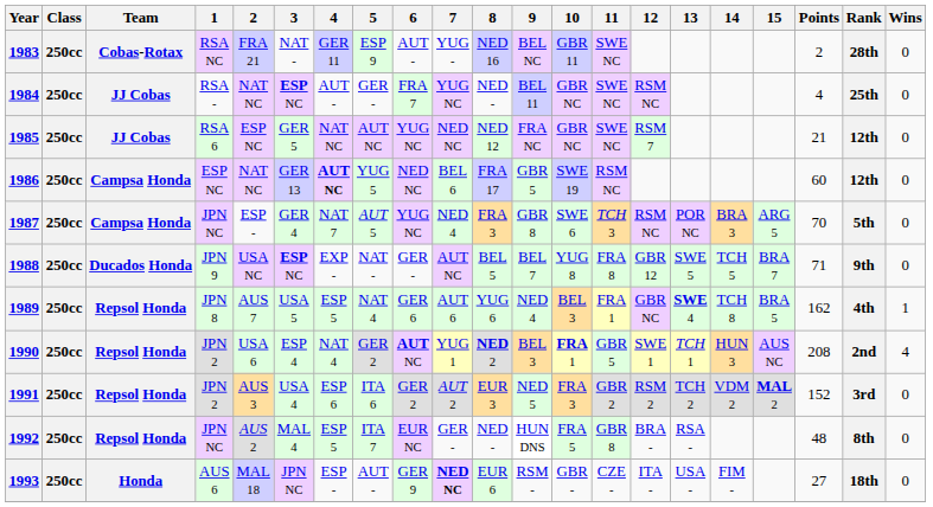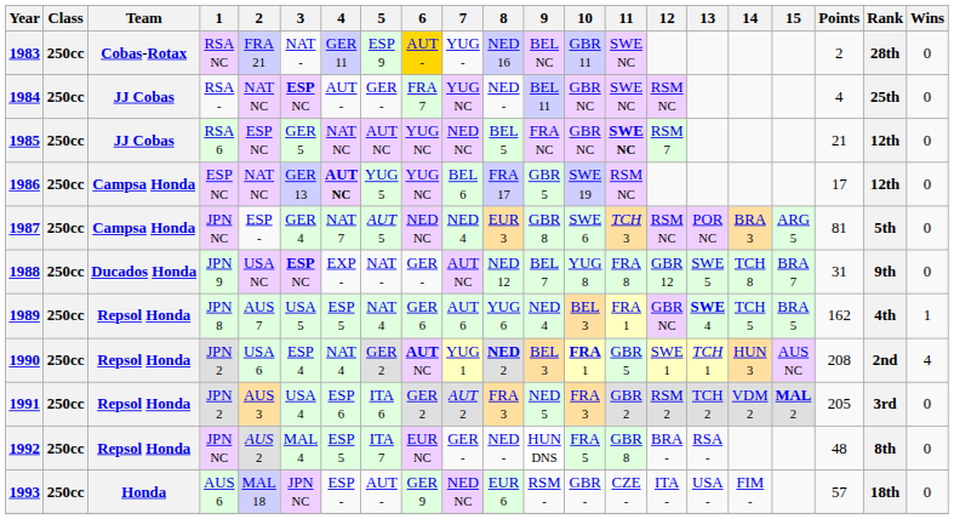1983 | 6: no background -> gold background
1985 | 8: NED 12 -> BEL 5
1985 | 11: normal -> bold
1986 | 6: NED NC -> YUG NC
1986 | Points: 60 -> 17
1987 | 6: YUG NC -> NED NC
1987 | 8: FRA 3 -> EUR 3
1987 | Points: 70 -> 81
1988 | 8: BEL 5 -> NED 12
1988 | 14: TCH 5 -> TCH 8
1988 | Points: 71 -> 31
1989 | 14: TCH 8 -> TCH 5
1991 | 8: EUR 3 -> FRA 3
1991 | Points: 152 -> 205
1993 | 7: bold -> normal
1993 | Points: 27 -> 57
